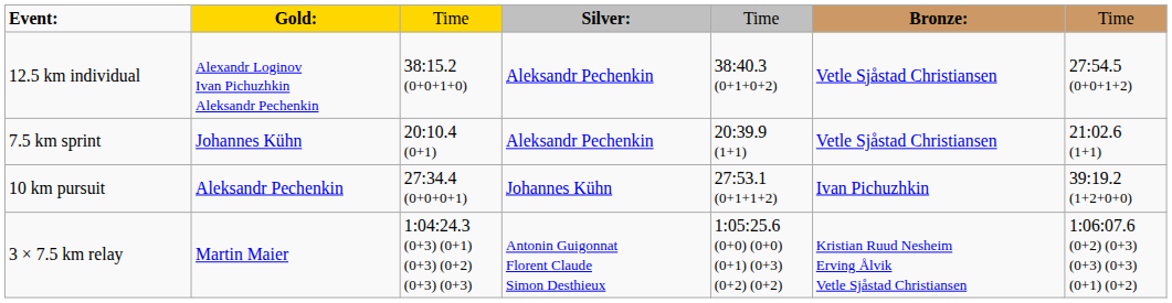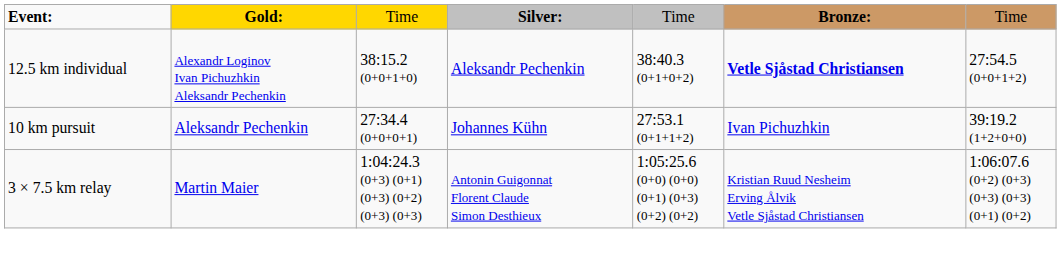12.5 km individual | column 6: normal -> bold
- row: 7.5 km sprint | Johannes Kühn | 20:10.4 (0+1) | Aleksandr Pechenkin | 20:39.9 (1+1) | Vetle Sjåstad Christiansen | 21:02.6 (1+1)
